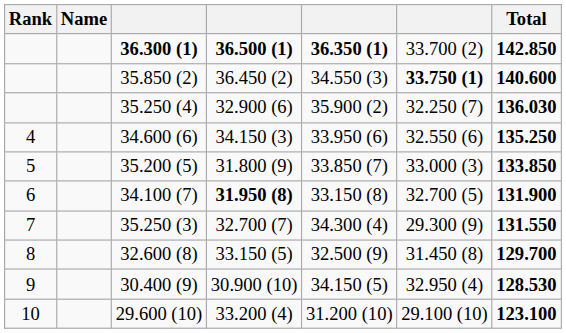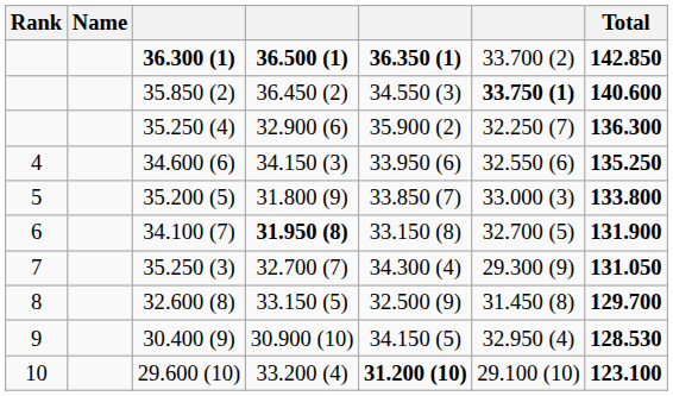35.250 (4) | Total: 136.030 -> 136.300
35.200 (5) | Total: 133.850 -> 133.800
35.250 (3) | Total: 131.550 -> 131.050
29.600 (10) | column 5: normal -> bold
